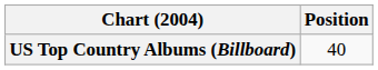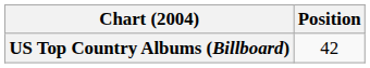US Top Country Albums (Billboard) | Position: 40 -> 42
